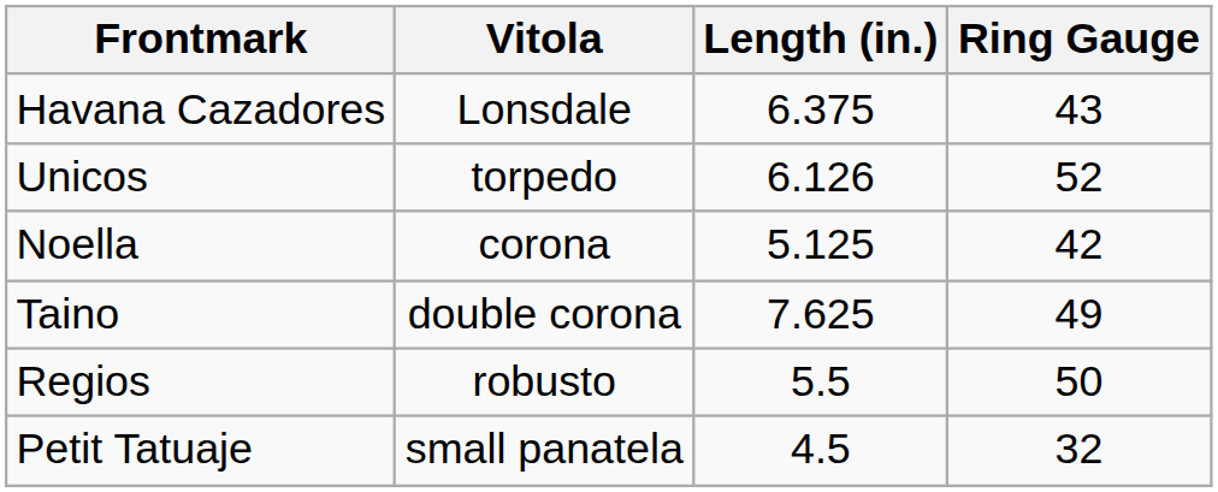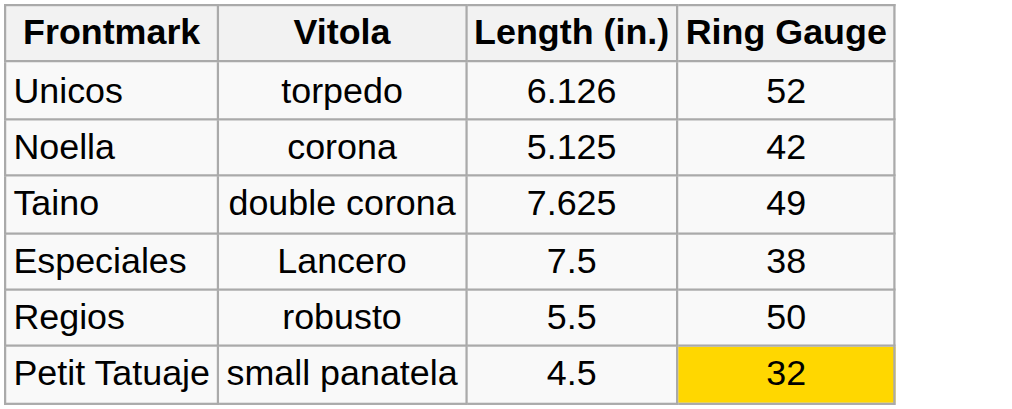- row: Havana Cazadores | Lonsdale | 6.375 | 43
+ row: Especiales | Lancero | 7.5 | 38
Petit Tatuaje | Ring Gauge: no background -> gold background
